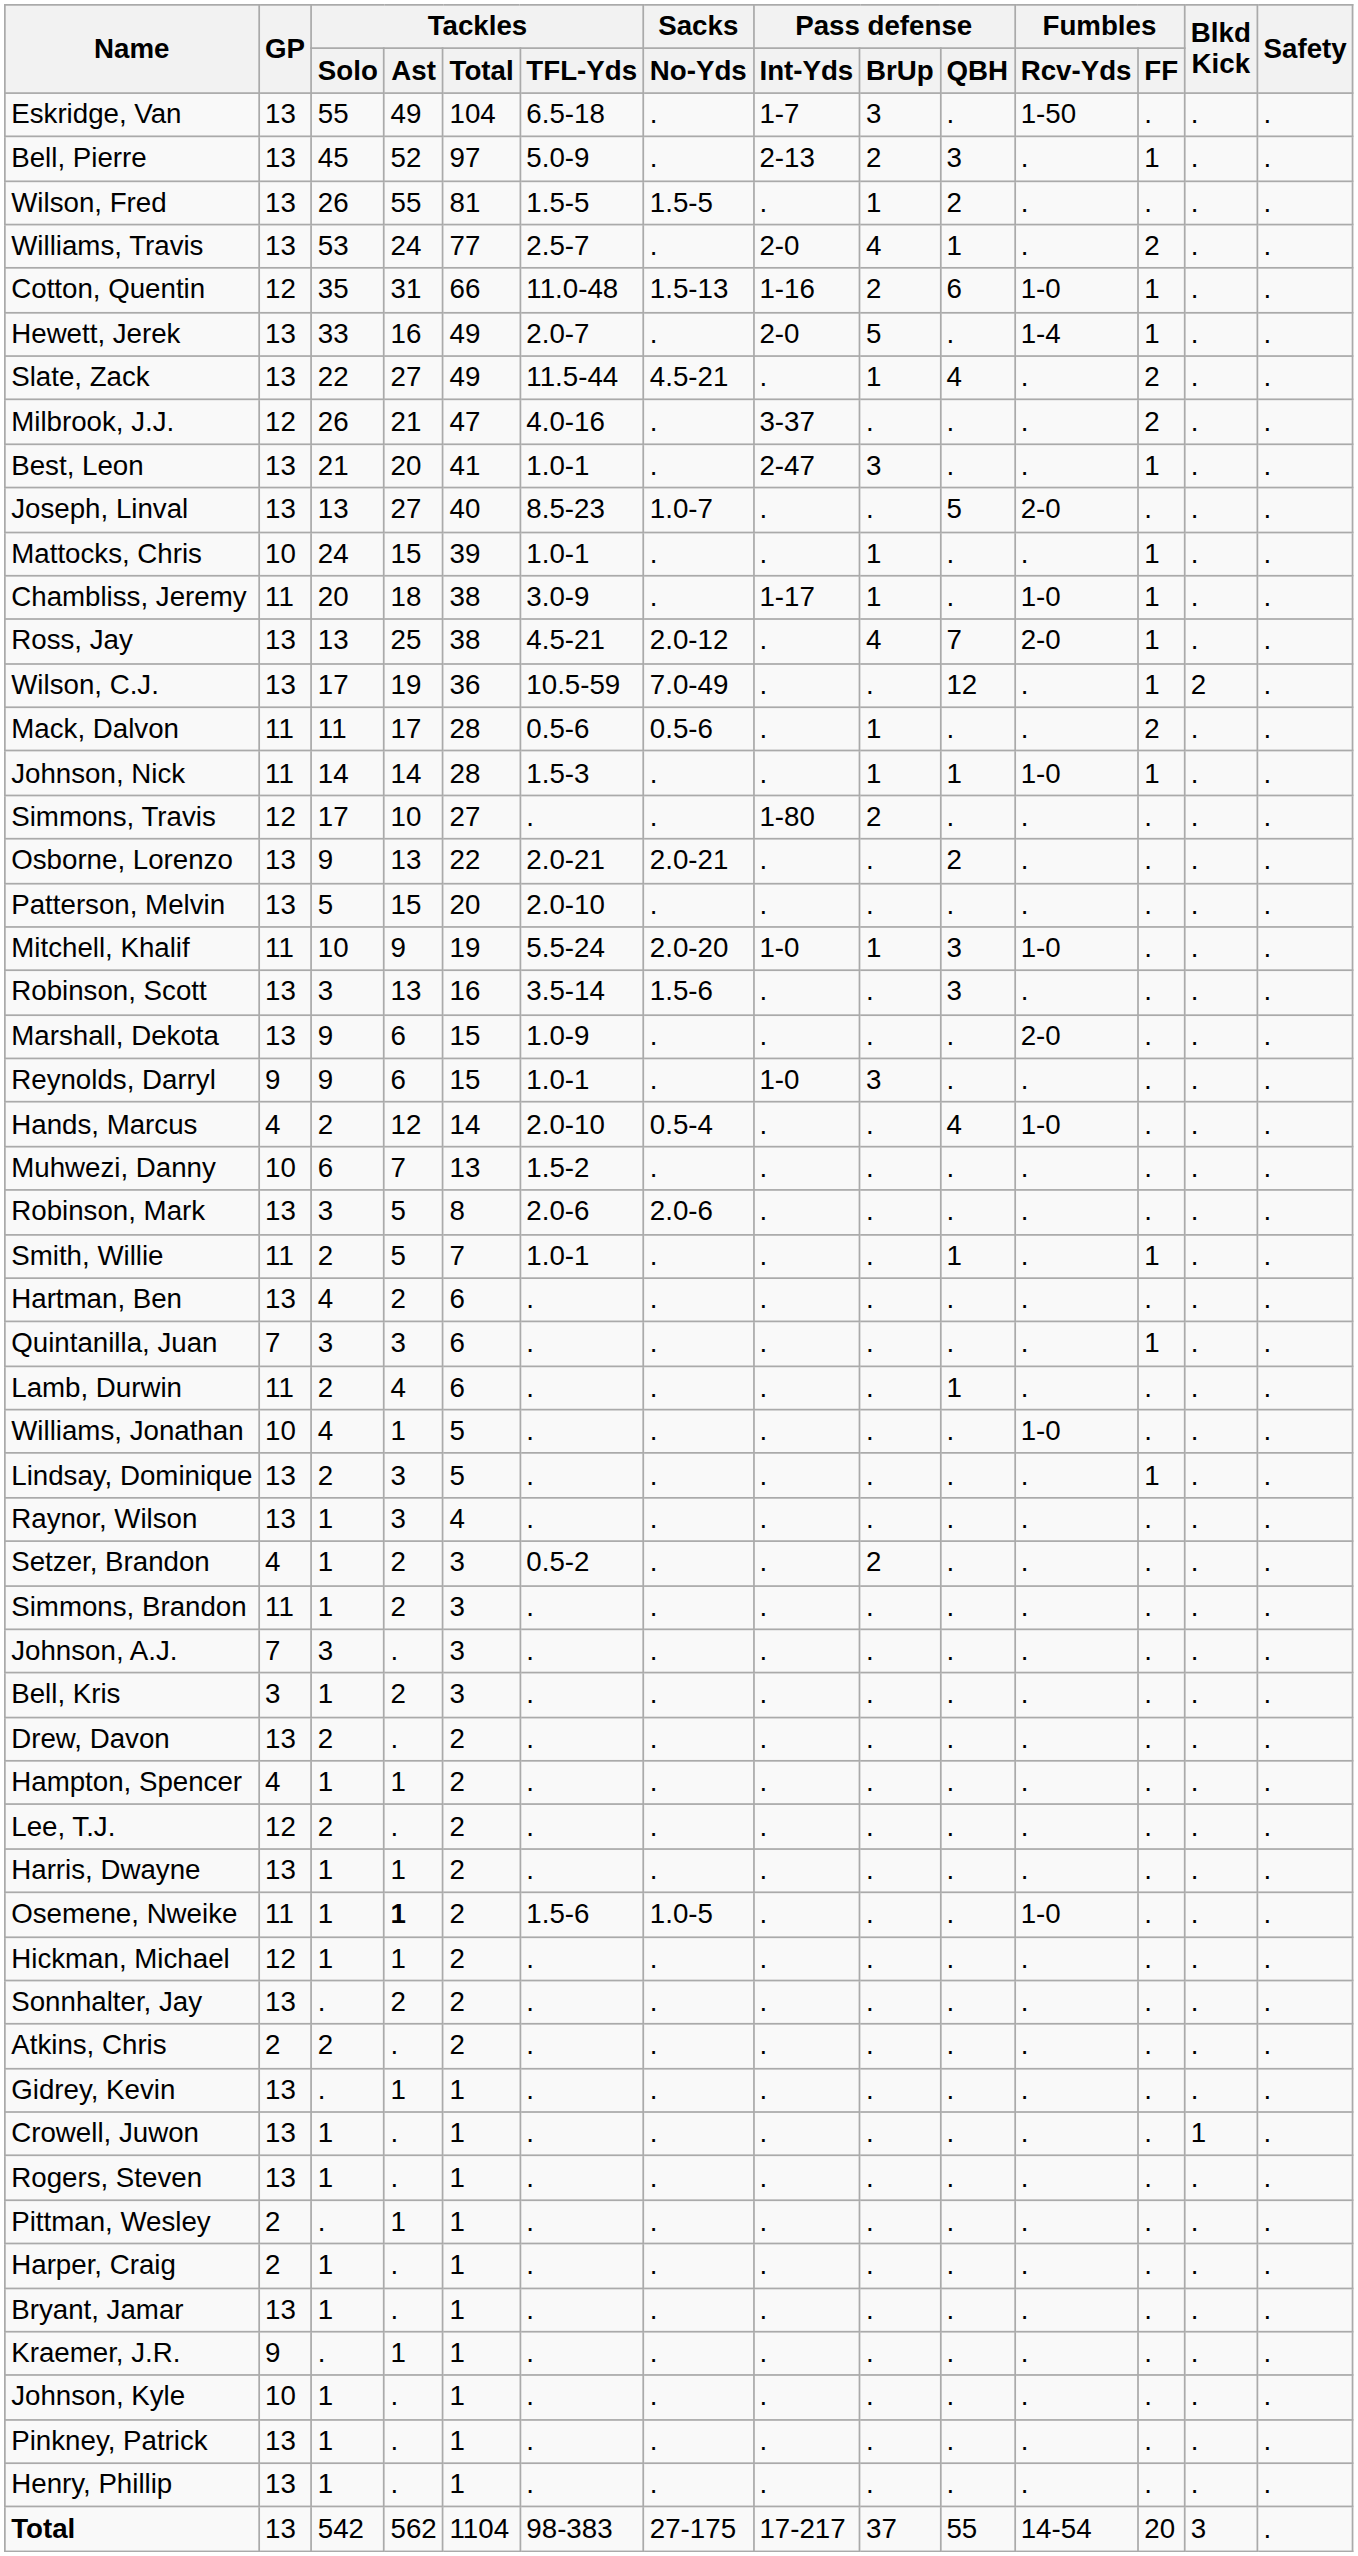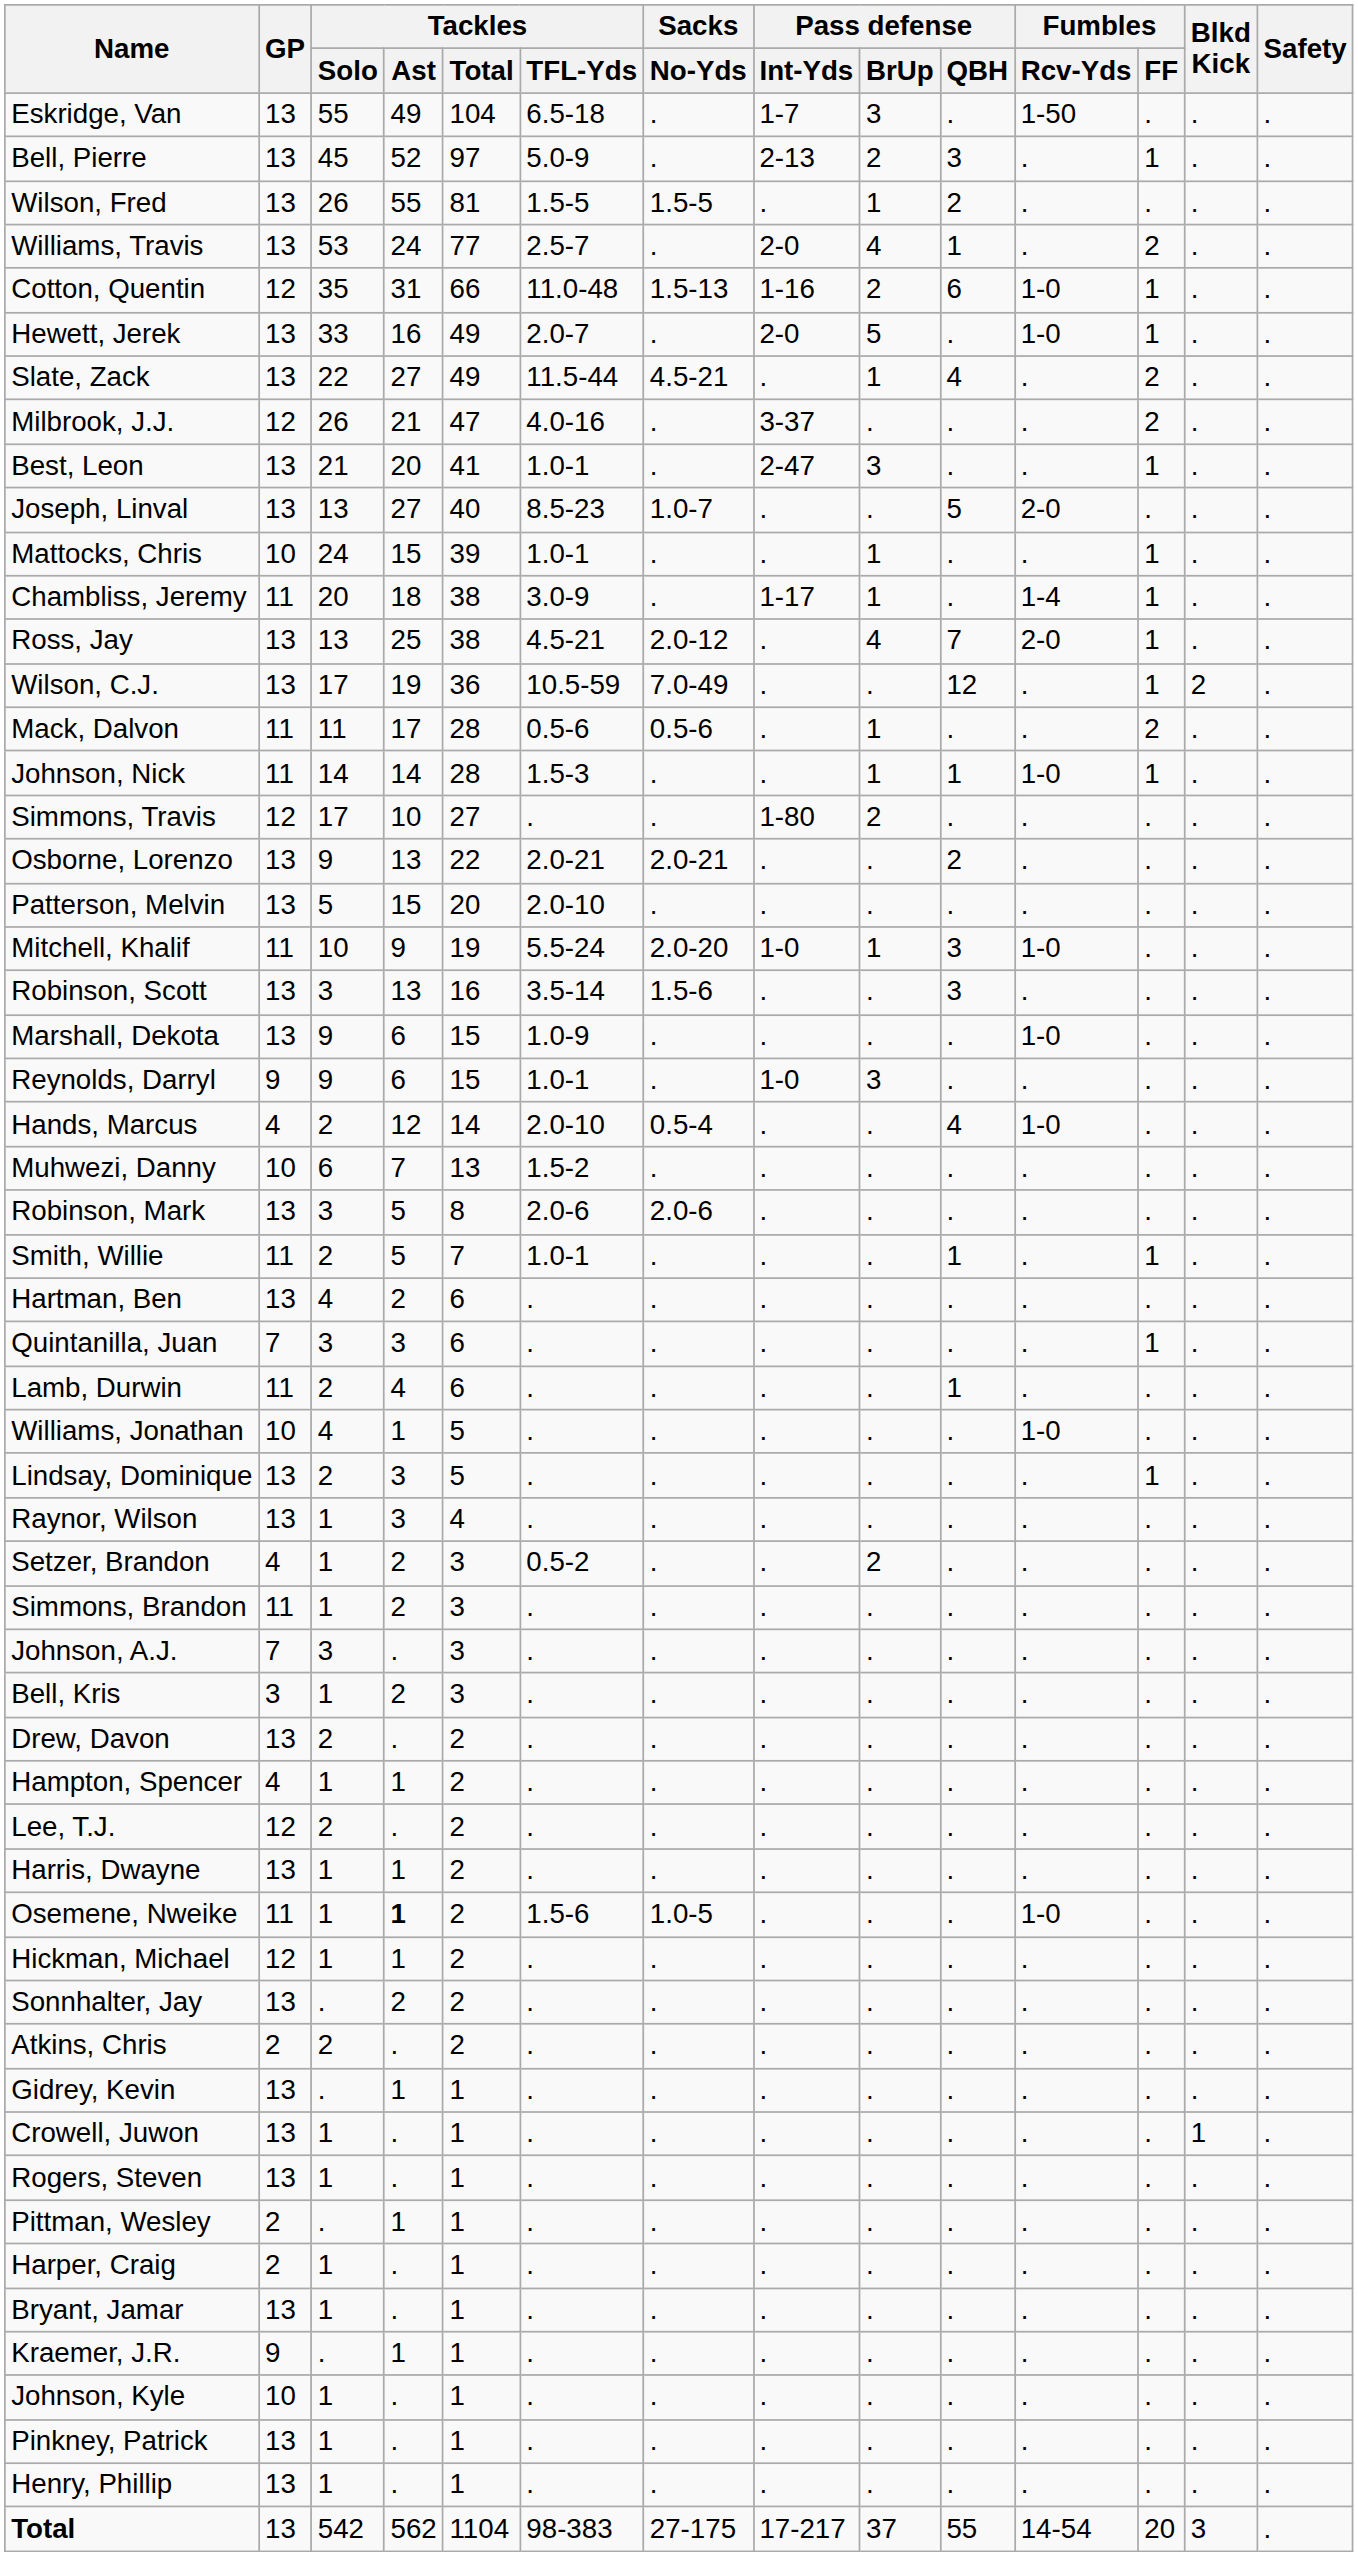Hewett, Jerek | Fumbles / Rcv-Yds: 1-4 -> 1-0
Chambliss, Jeremy | Fumbles / Rcv-Yds: 1-0 -> 1-4
Marshall, Dekota | Fumbles / Rcv-Yds: 2-0 -> 1-0
